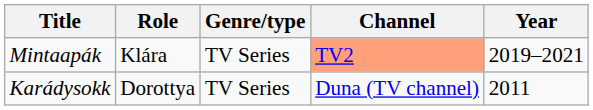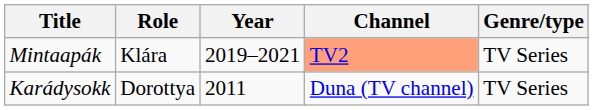columns swapped: Genre/type <-> Year
